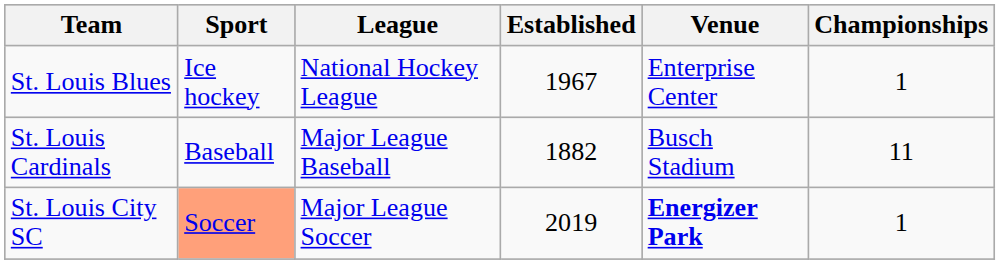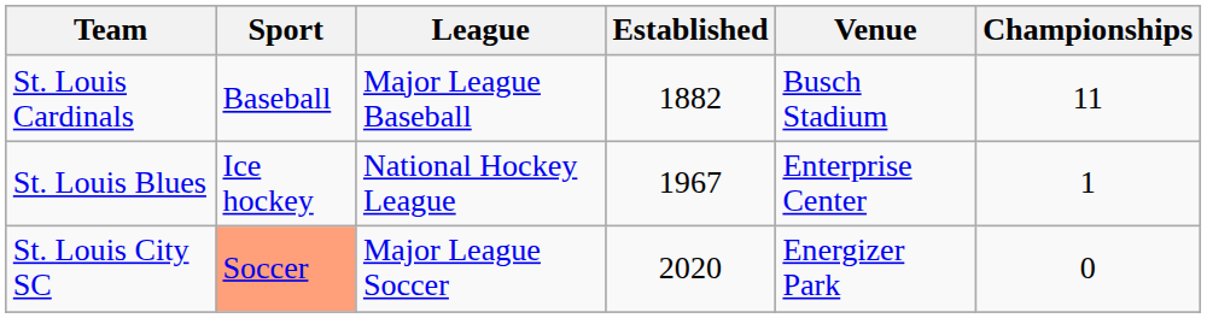rows swapped: St. Louis Blues <-> St. Louis Cardinals
St. Louis City SC | Established: 2019 -> 2020
St. Louis City SC | Venue: bold -> normal
St. Louis City SC | Championships: 1 -> 0
